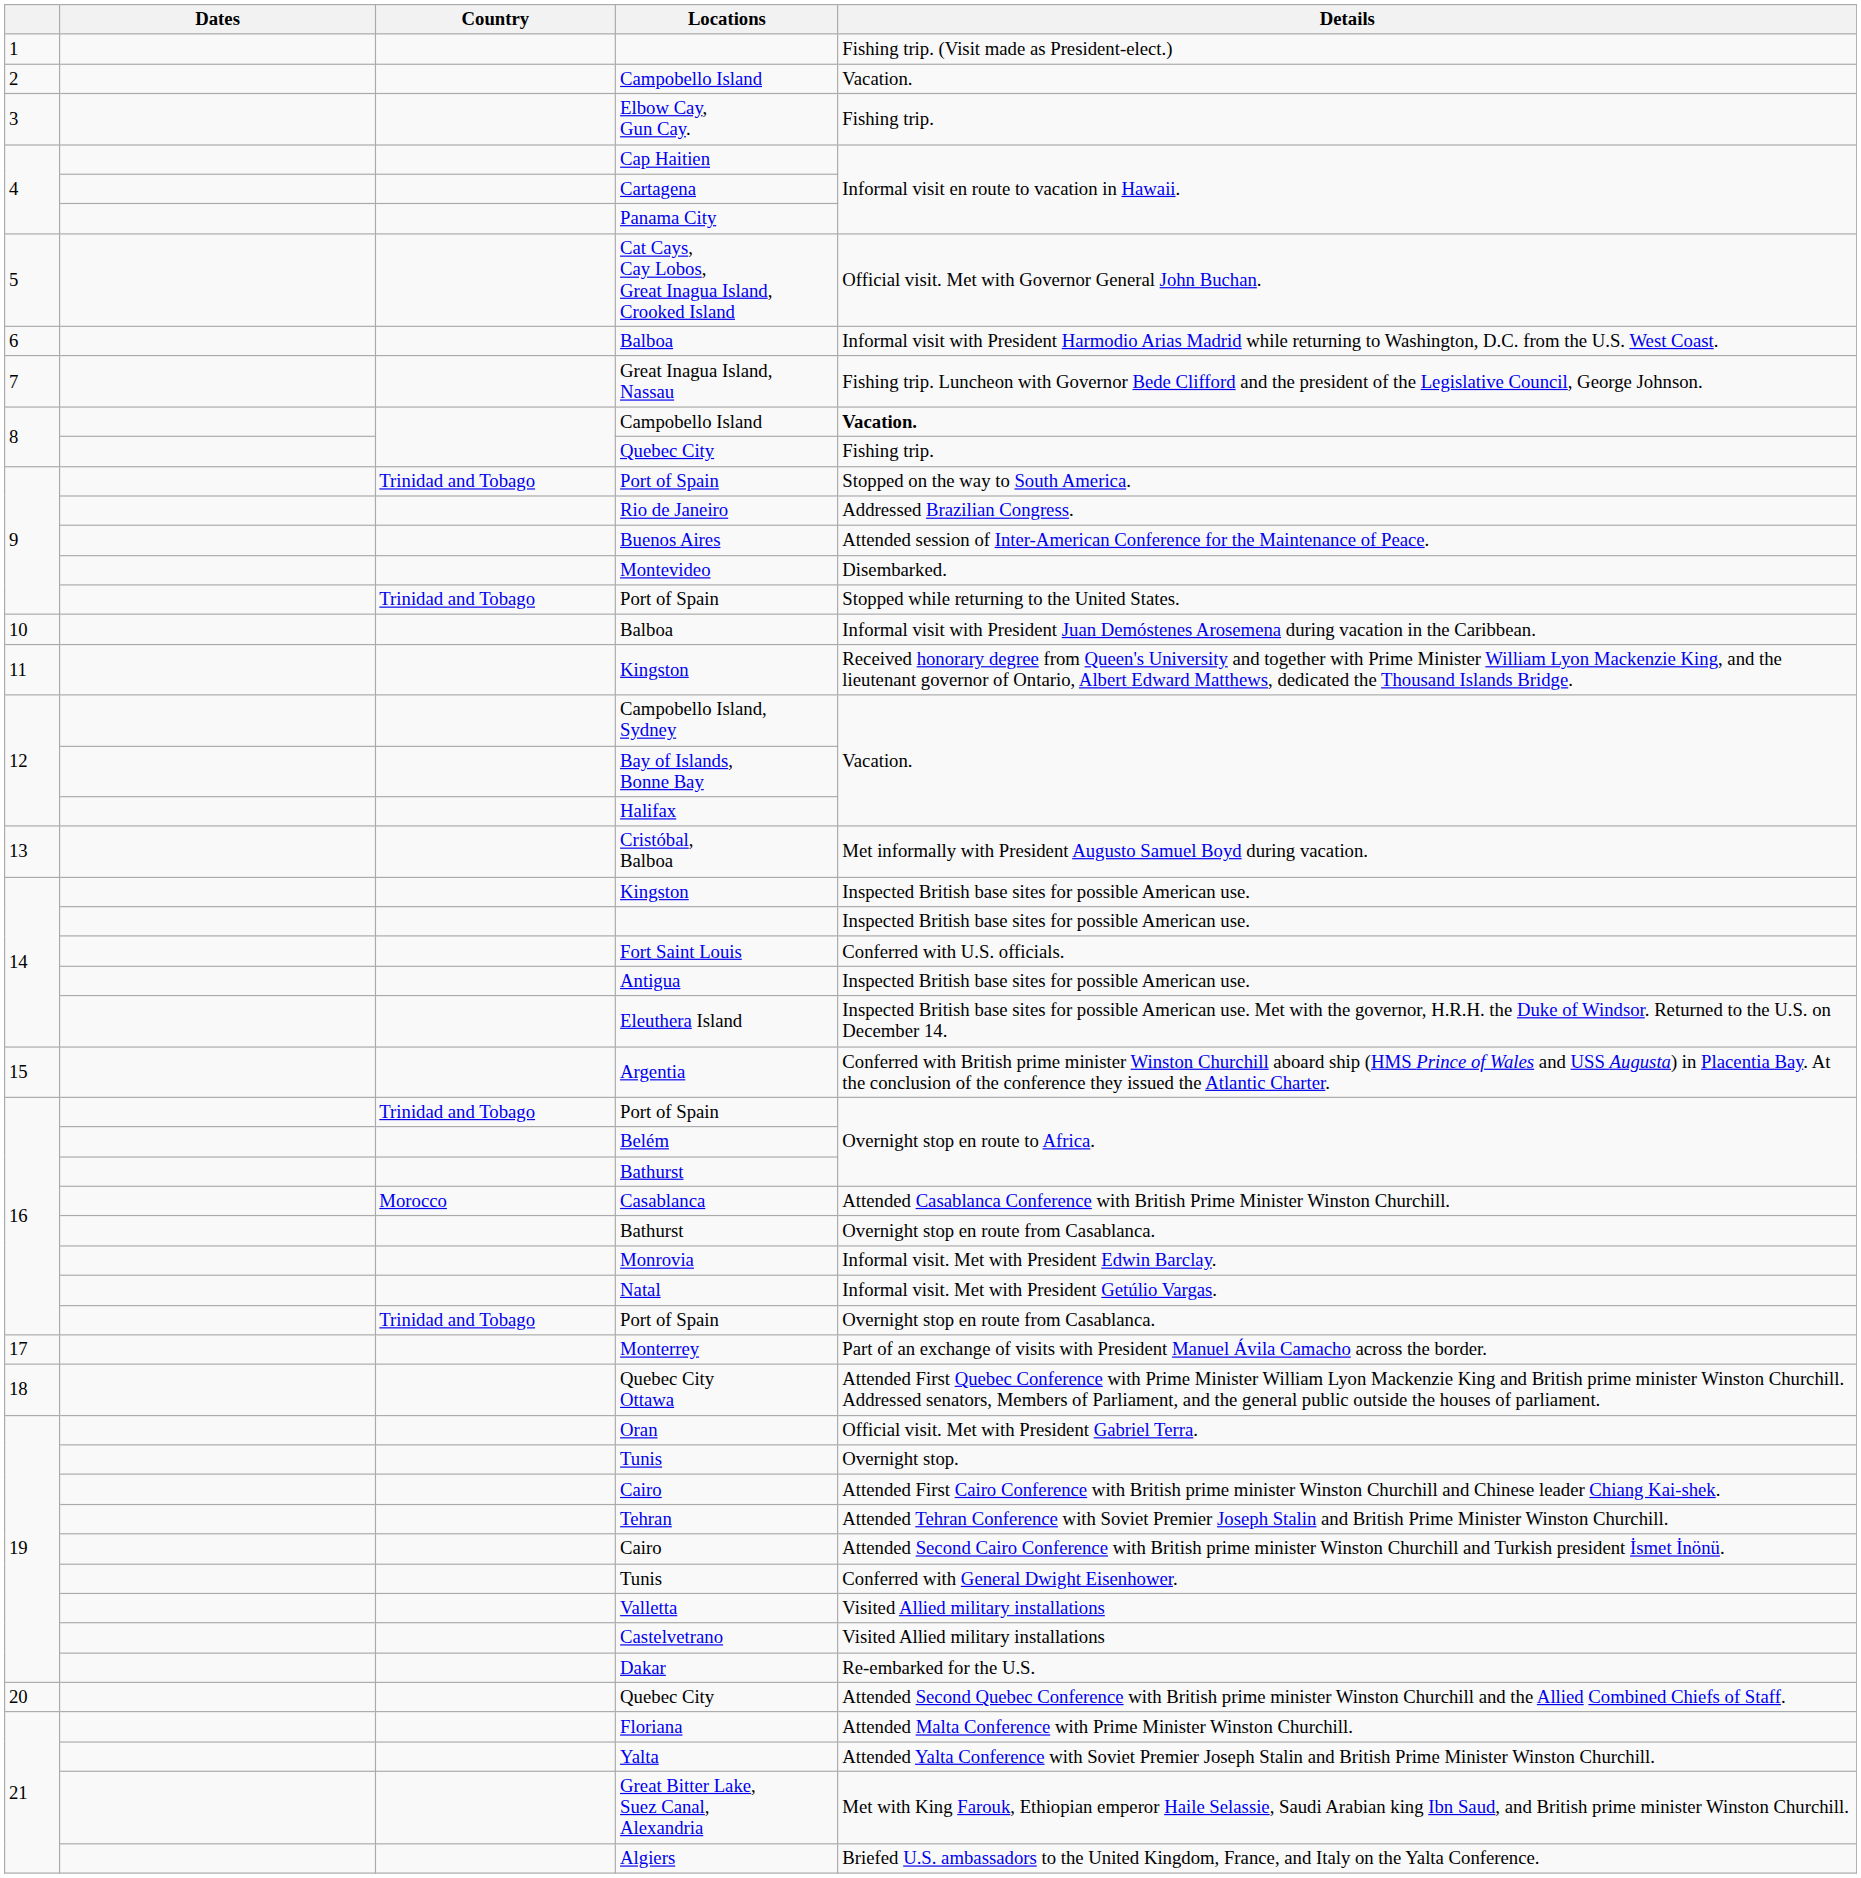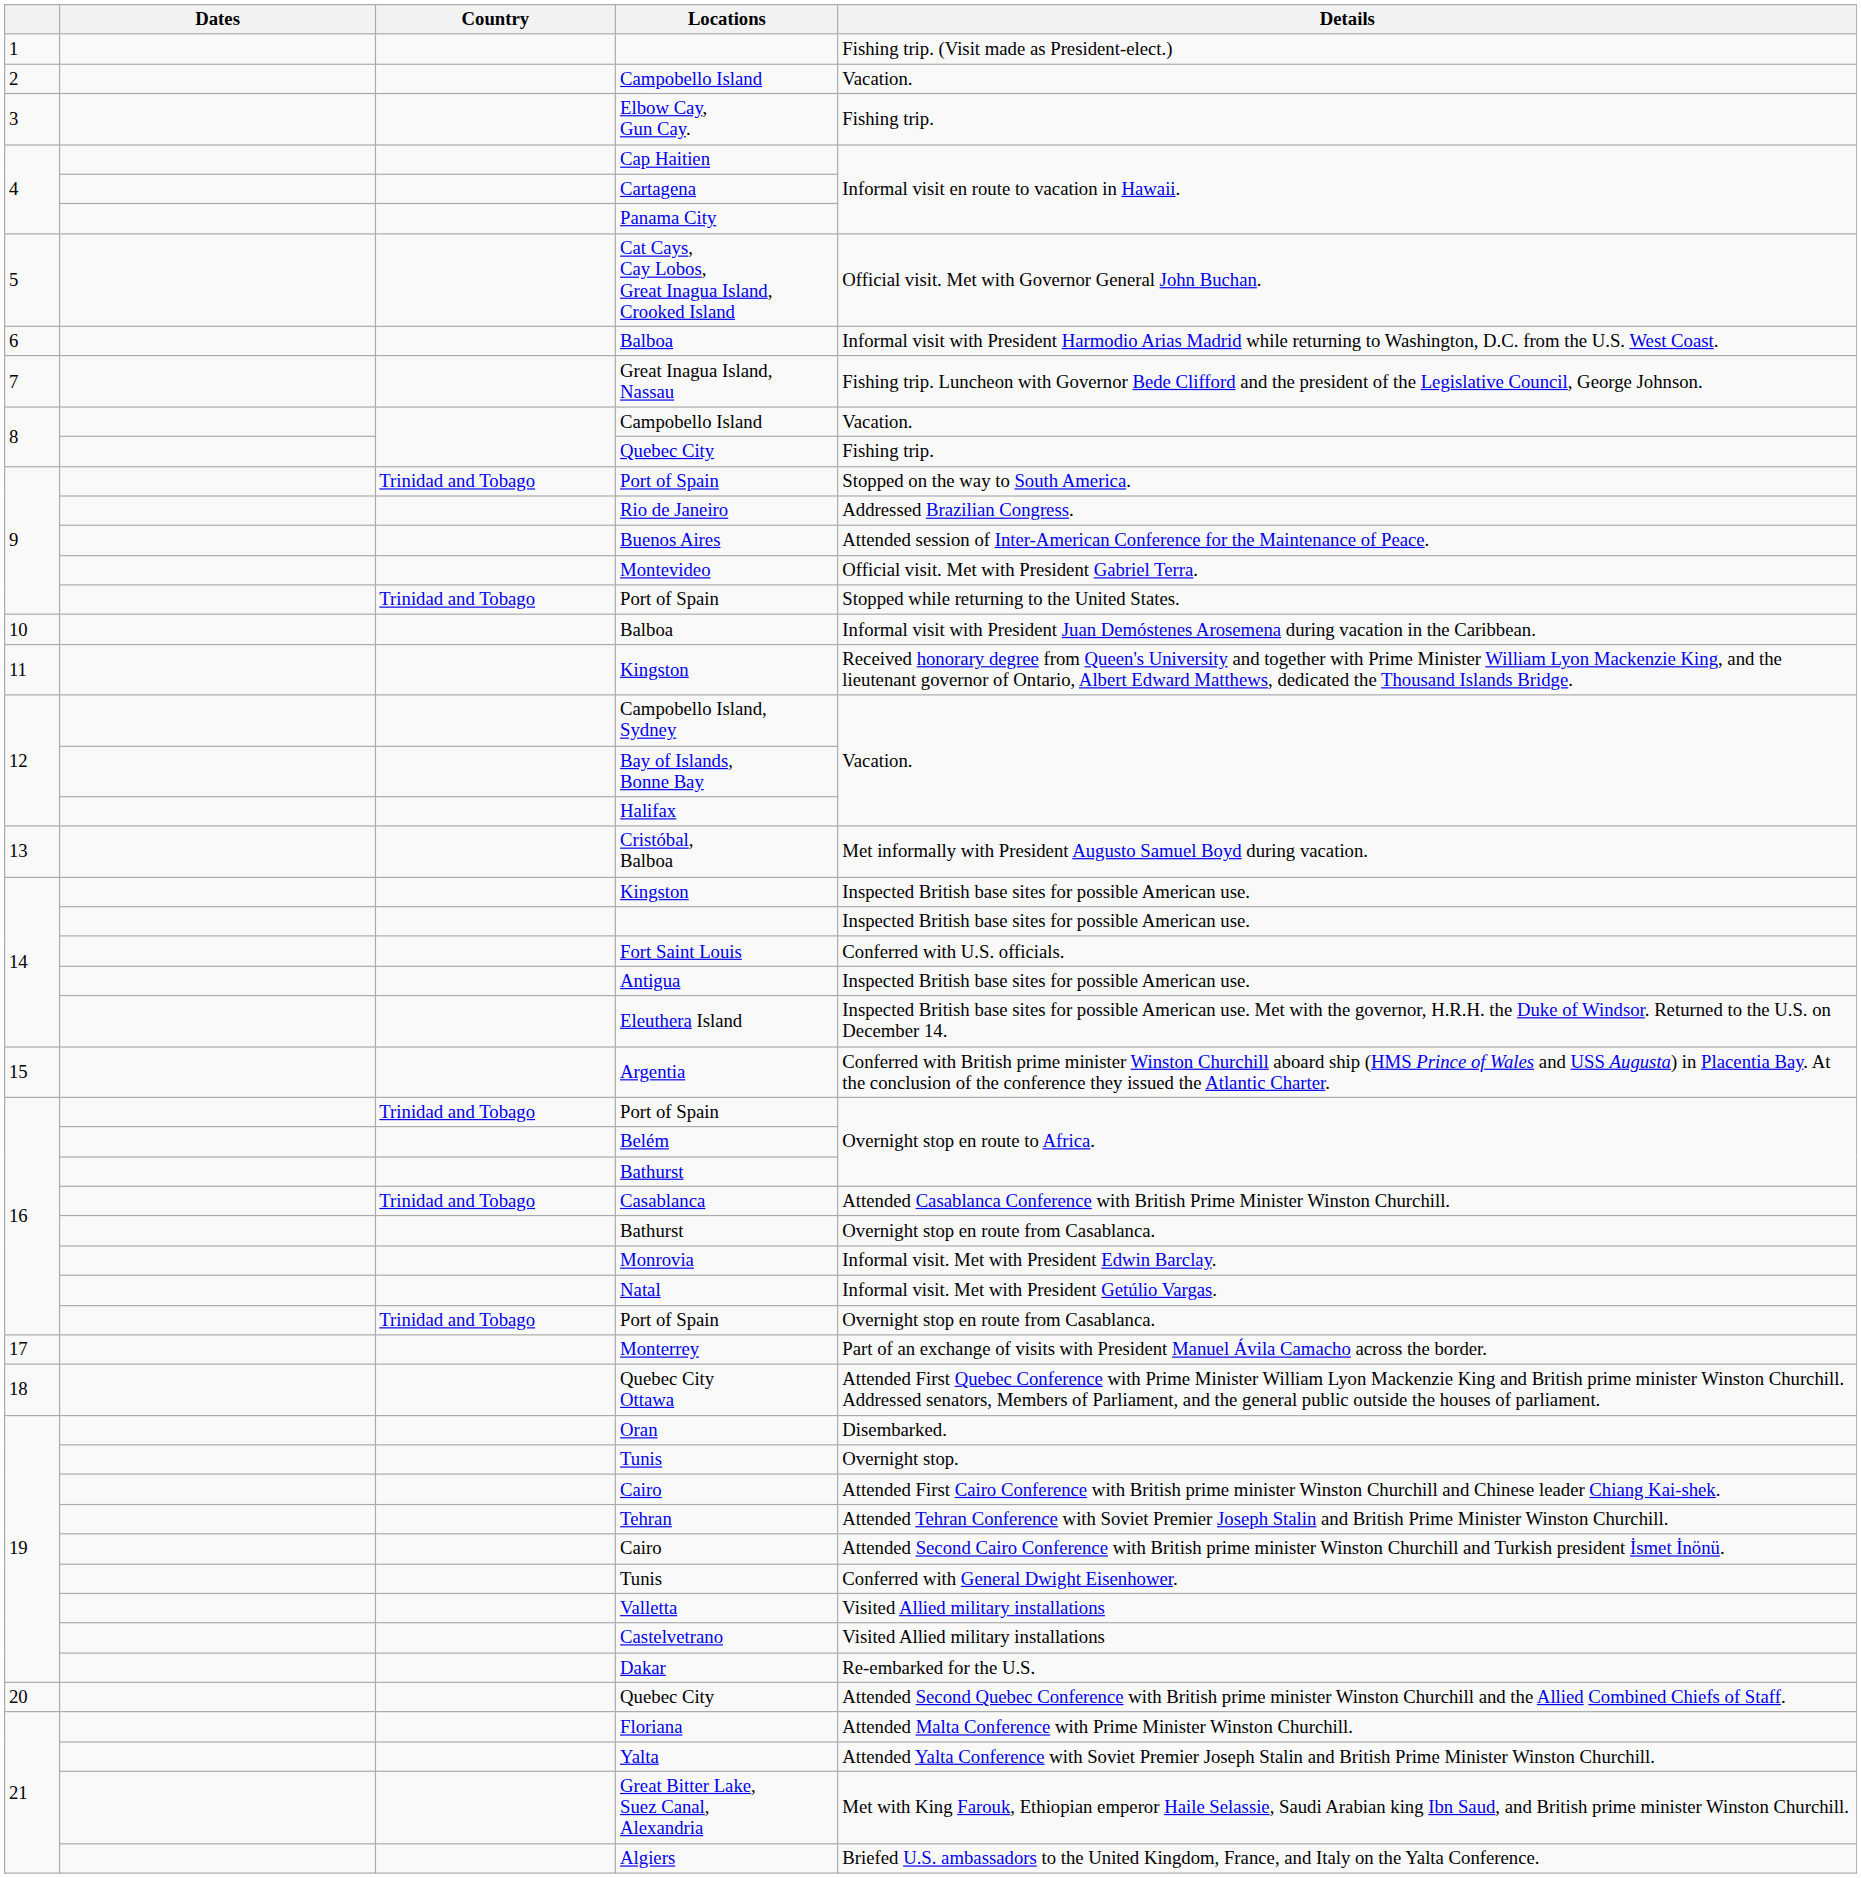8 / Campobello Island | Details: bold -> normal
Montevideo | Details: Disembarked. -> Official visit. Met with President Gabriel Terra.
Casablanca | Country: Morocco -> Trinidad and Tobago
Oran | Details: Official visit. Met with President Gabriel Terra. -> Disembarked.
